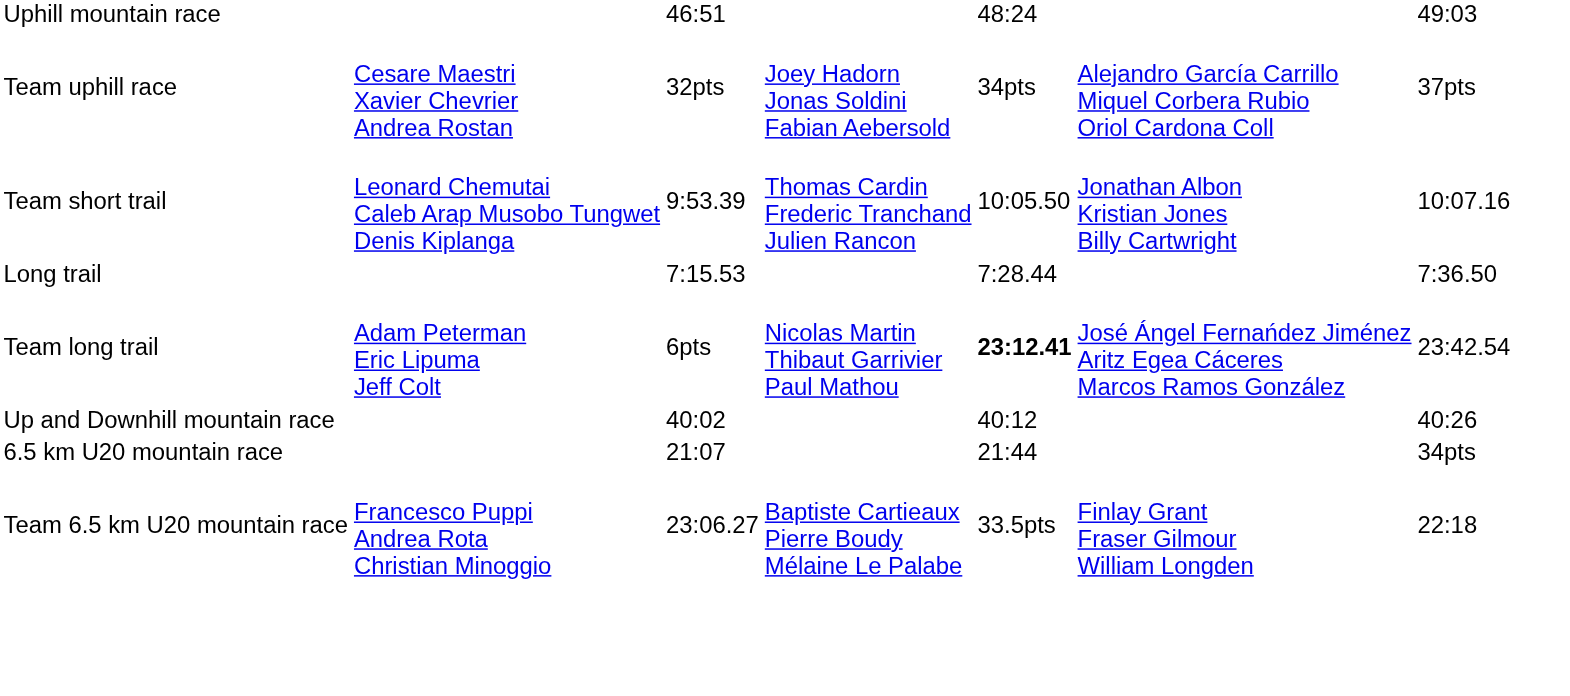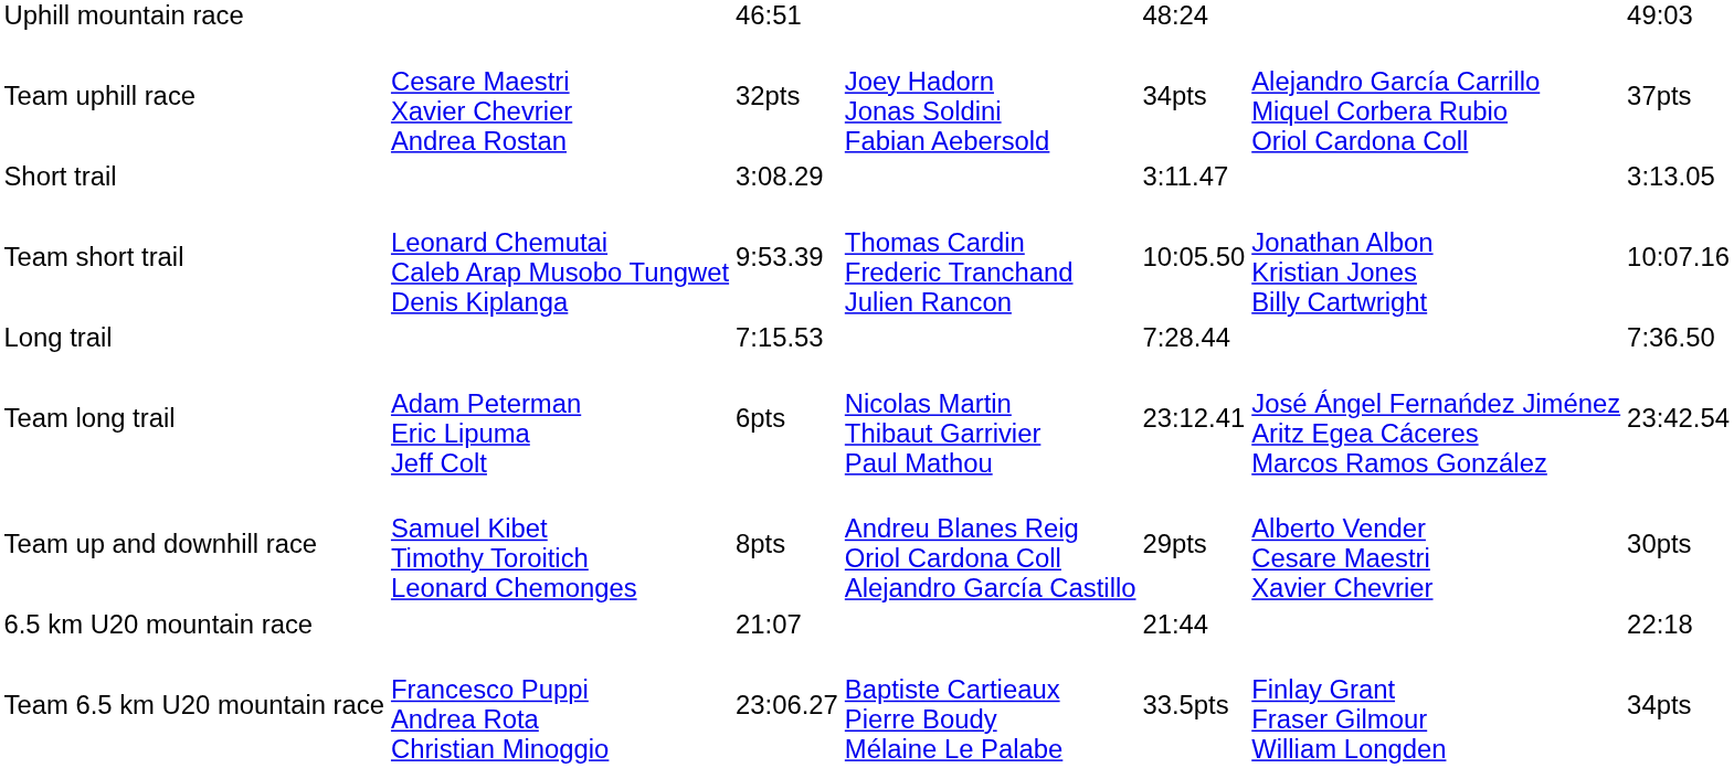+ row: Short trail | 3:08.29 | 3:11.47 | 3:13.05
Team long trail | column 5: bold -> normal
- row: Up and Downhill mountain race | 40:02 | 40:12 | 40:26
+ row: Team up and downhill race | Samuel Kibet Timothy Toroitich Leonard Chemonges | 8pts | Andreu Blanes Reig Oriol Cardona Coll Alejandro García Castillo | 29pts | Alberto Vender Cesare Maestri Xavier Chevrier | 30pts
6.5 km U20 mountain race | column 7: 34pts -> 22:18
Team 6.5 km U20 mountain race | column 7: 22:18 -> 34pts
